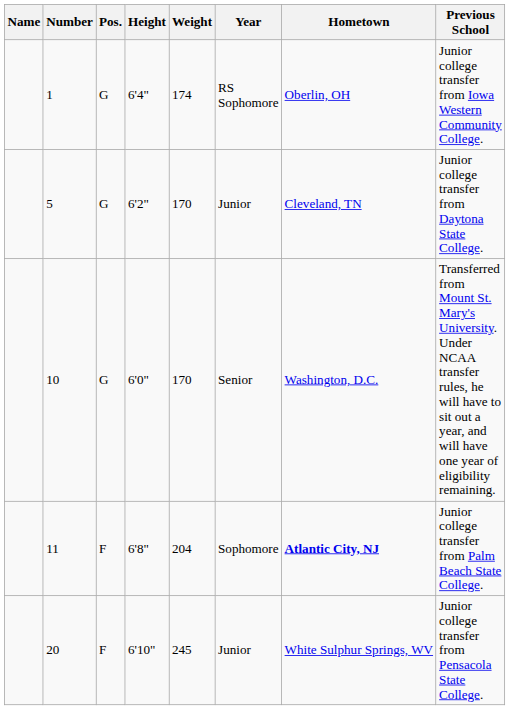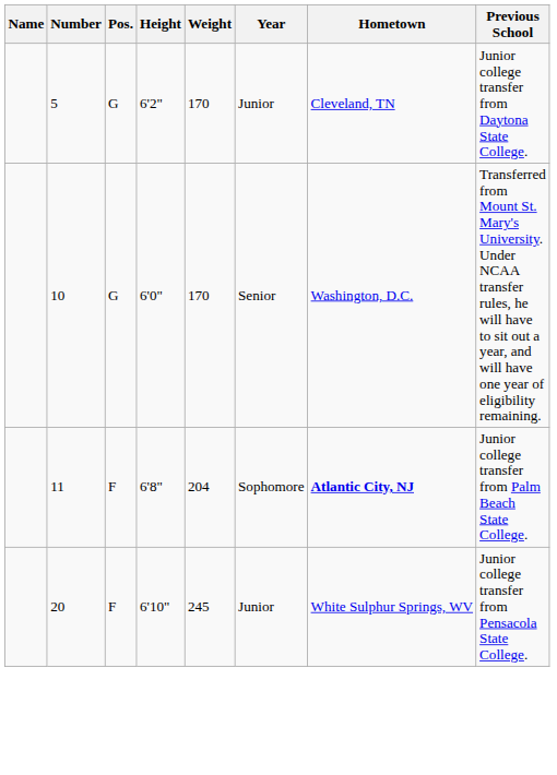- row: 1 | G | 6'4" | 174 | RS Sophomore | Oberlin, OH | Junior college transfer from Iowa Western Community College.
